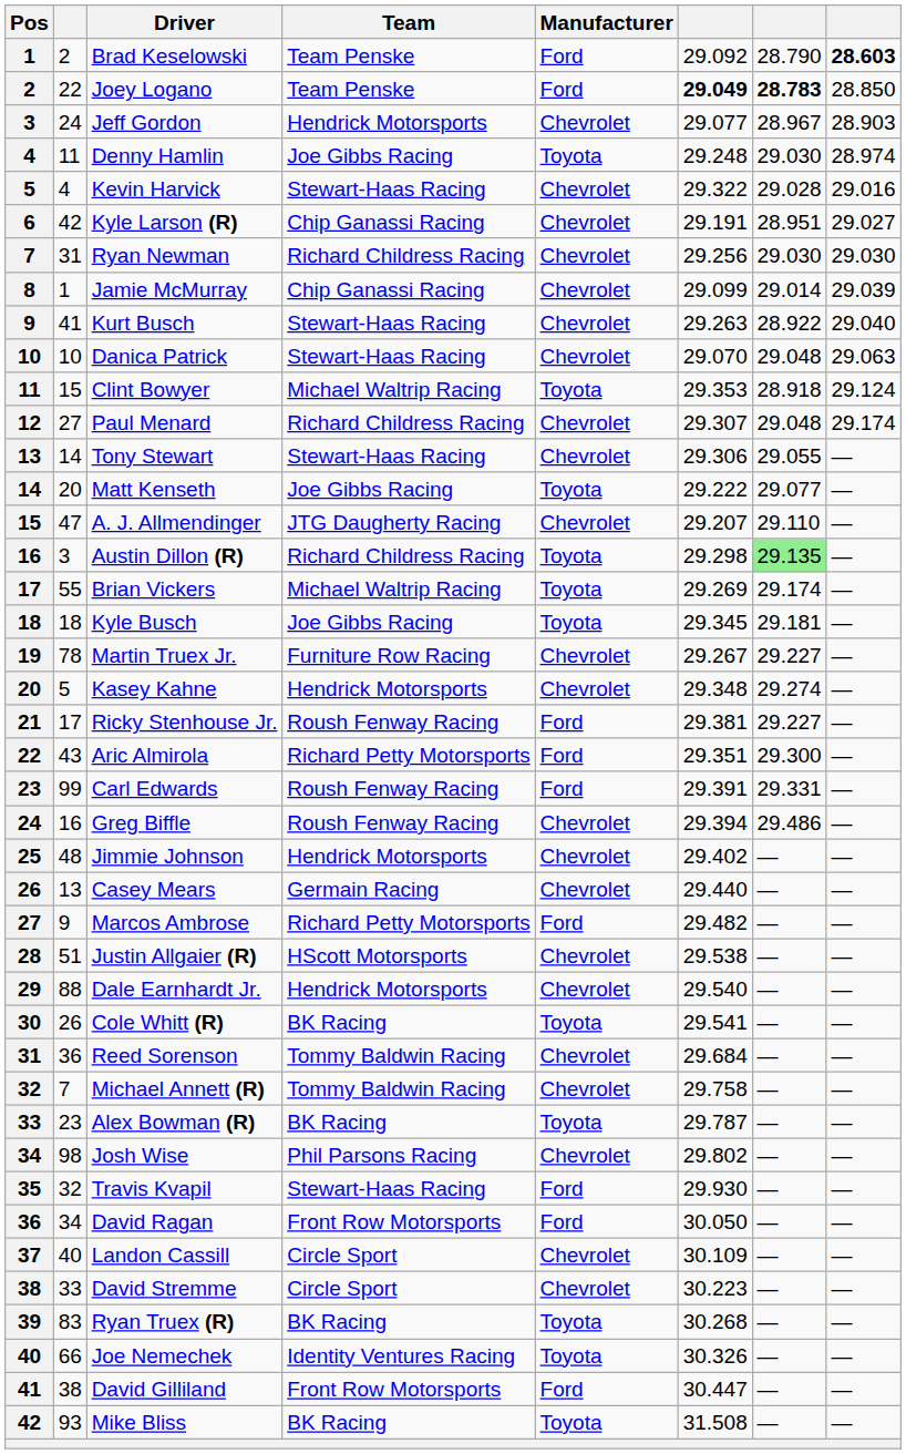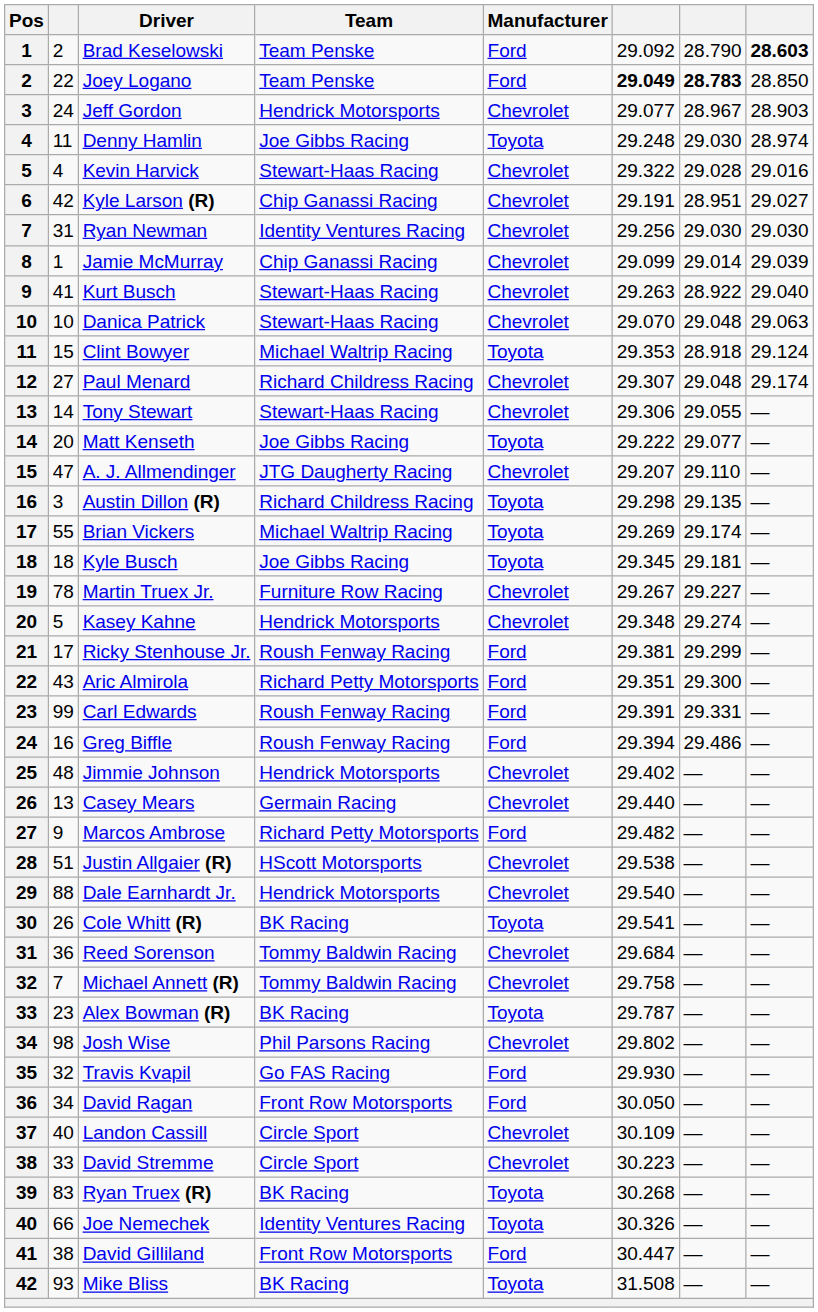Ryan Newman | Team: Richard Childress Racing -> Identity Ventures Racing
Austin Dillon (R) | column 7: lightgreen background -> no background
Ricky Stenhouse Jr. | column 7: 29.227 -> 29.299
Greg Biffle | Manufacturer: Chevrolet -> Ford
Travis Kvapil | Team: Stewart-Haas Racing -> Go FAS Racing
